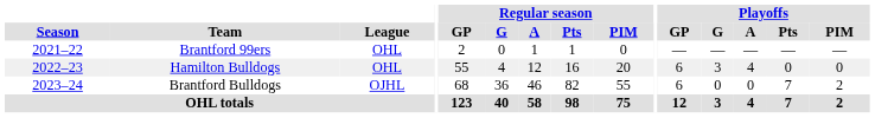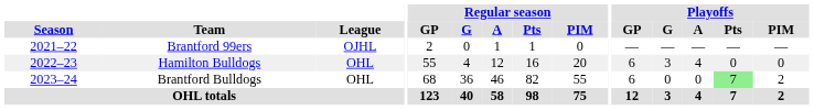Brantford 99ers | League: OHL -> OJHL
Brantford Bulldogs | League: OJHL -> OHL
Brantford Bulldogs | Playoffs / Pts: no background -> lightgreen background
